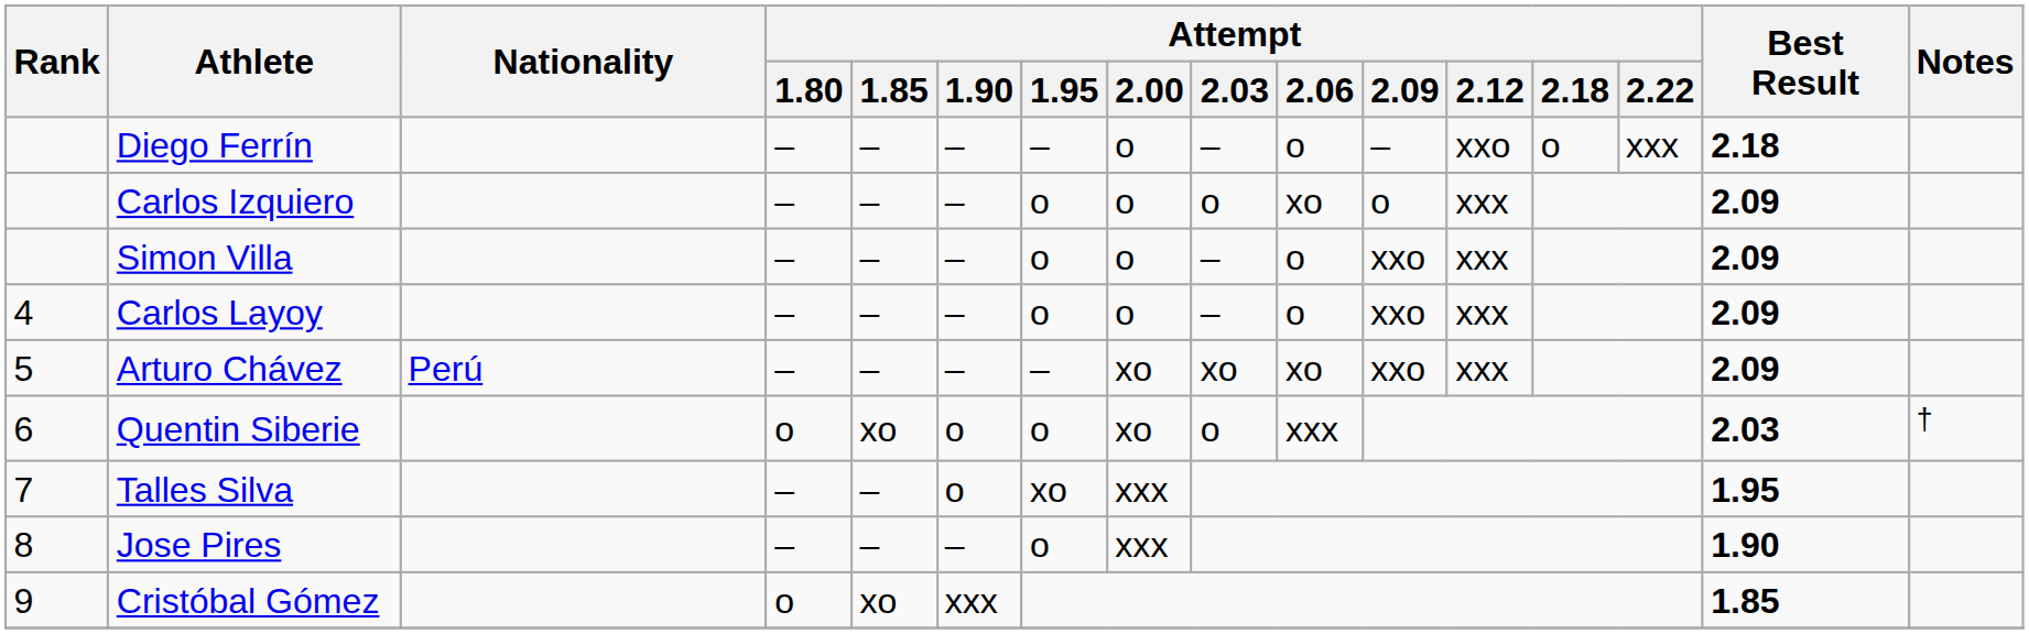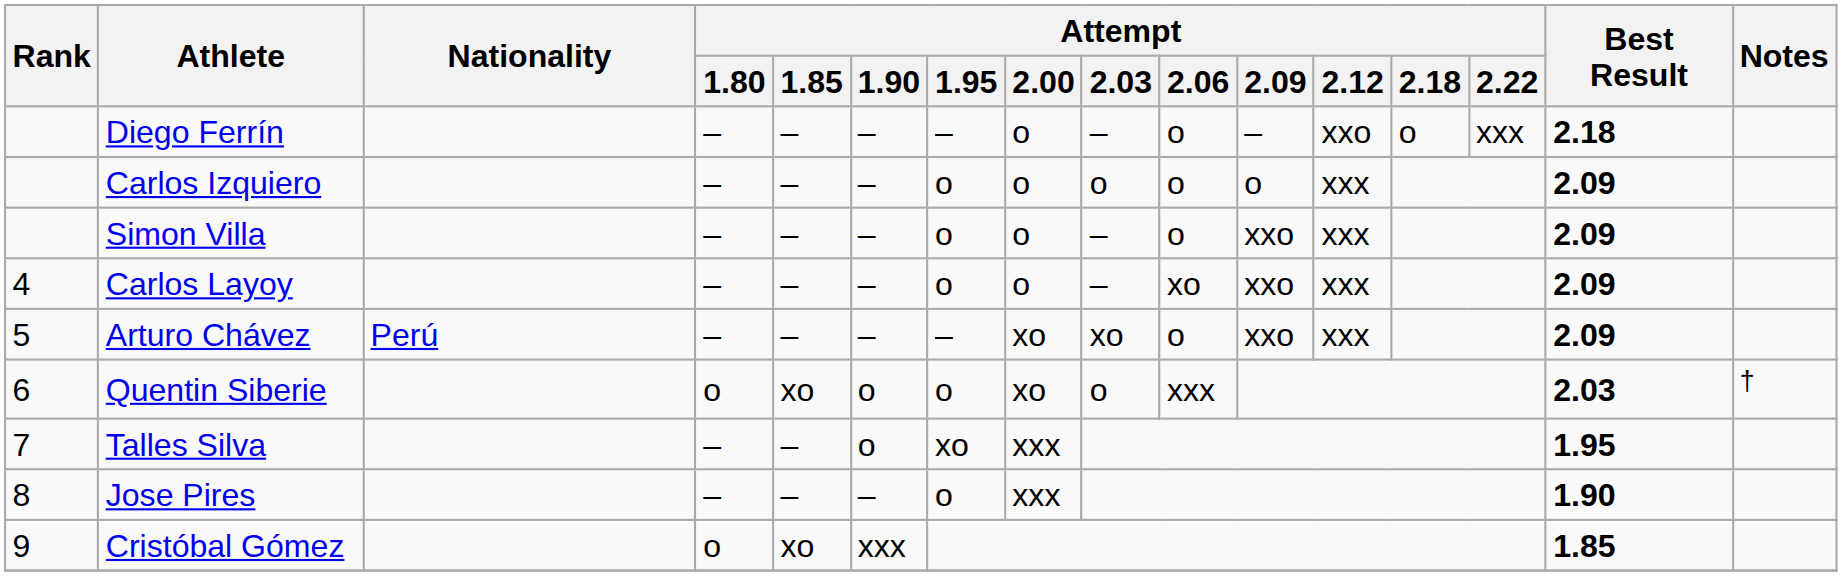Carlos Izquiero | Attempt / 2.06: xo -> o
Carlos Layoy | Attempt / 2.06: o -> xo
Arturo Chávez | Attempt / 2.06: xo -> o
